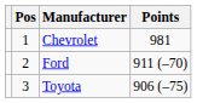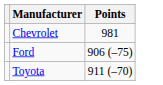- column: Pos | 1 | 2 | 3
Ford | Points: 911 (–70) -> 906 (–75)
Toyota | Points: 906 (–75) -> 911 (–70)
